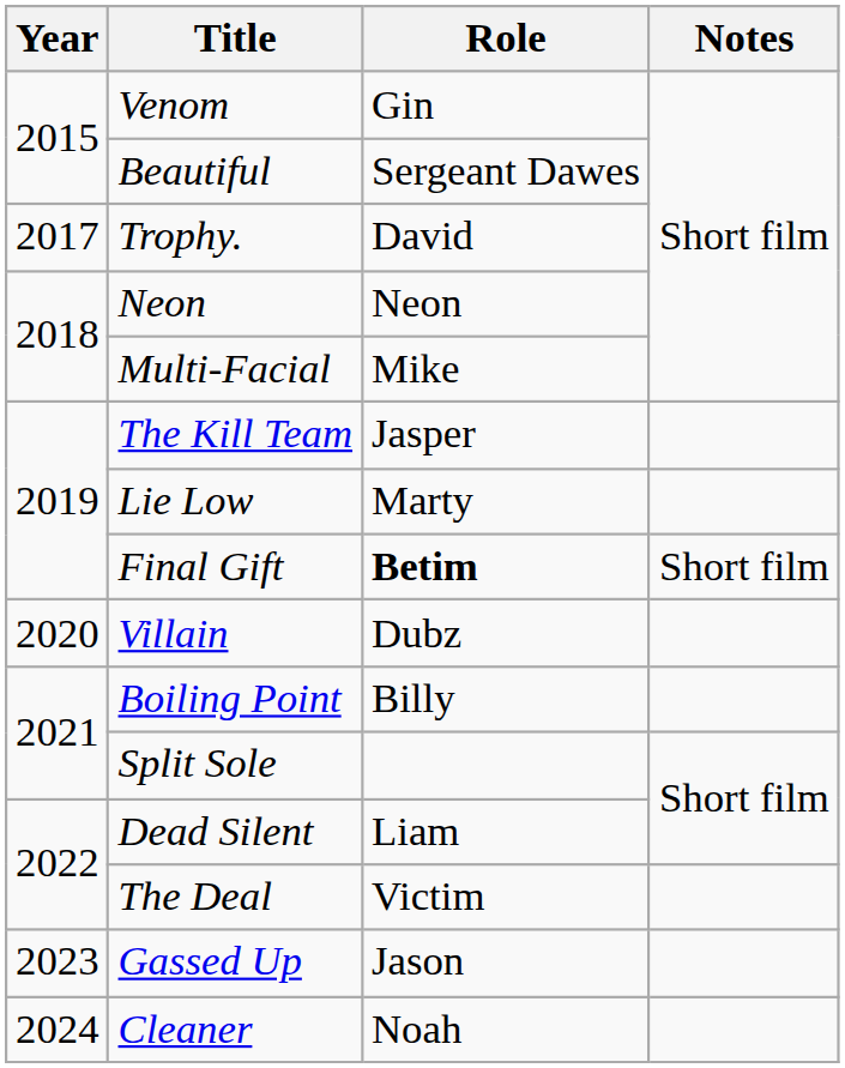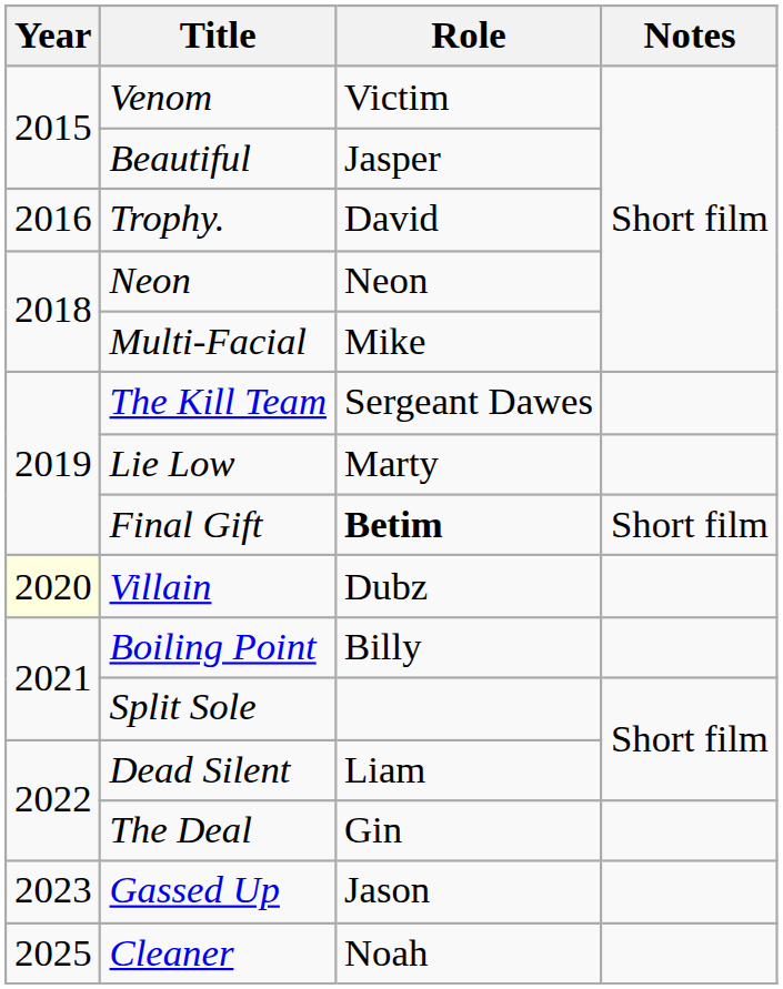Venom | Role: Gin -> Victim
Beautiful | Role: Sergeant Dawes -> Jasper
Trophy. | Year: 2017 -> 2016
The Kill Team | Role: Jasper -> Sergeant Dawes
Villain | Year: no background -> lightyellow background
The Deal | Role: Victim -> Gin
Cleaner | Year: 2024 -> 2025
